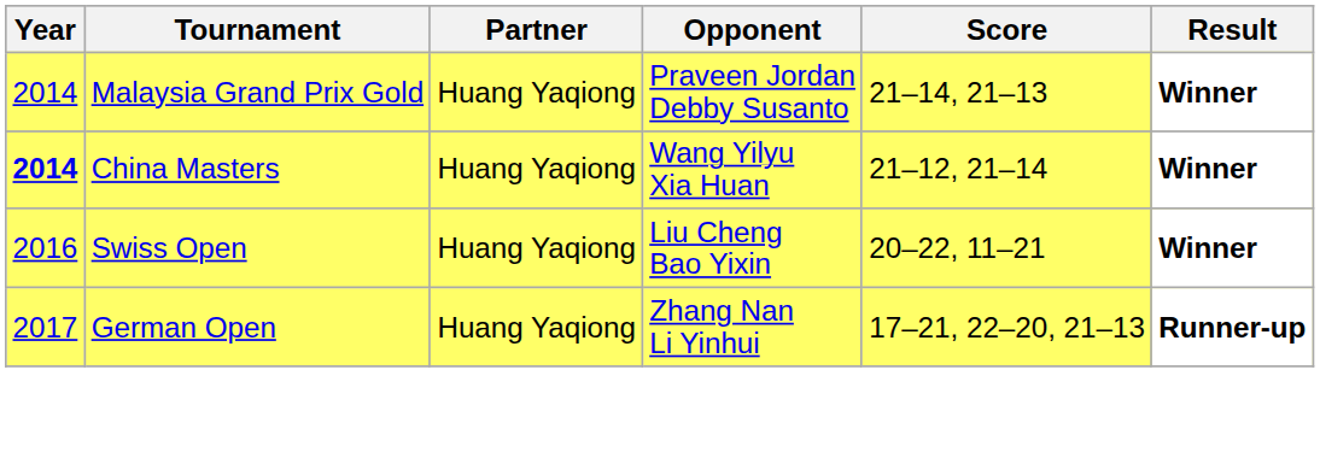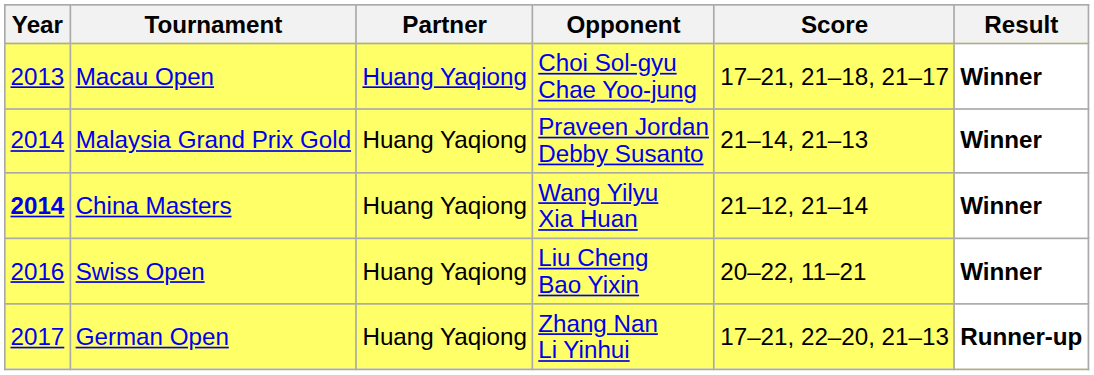+ row: 2013 | Macau Open | Huang Yaqiong | Choi Sol-gyu Chae Yoo-jung | 17–21, 21–18, 21–17 | Winner
